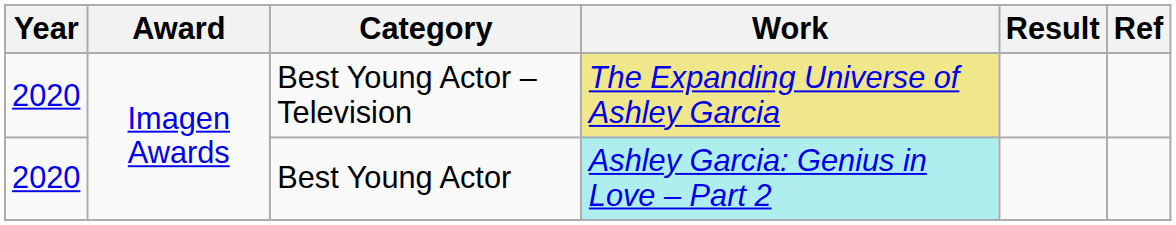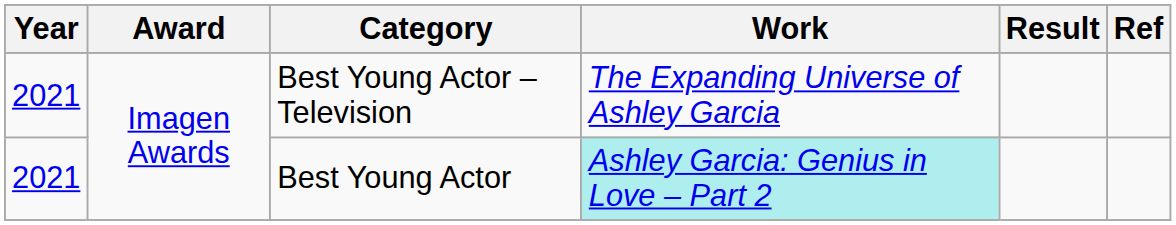Best Young Actor – Television | Year: 2020 -> 2021
Best Young Actor – Television | Work: khaki background -> no background
Best Young Actor | Year: 2020 -> 2021
